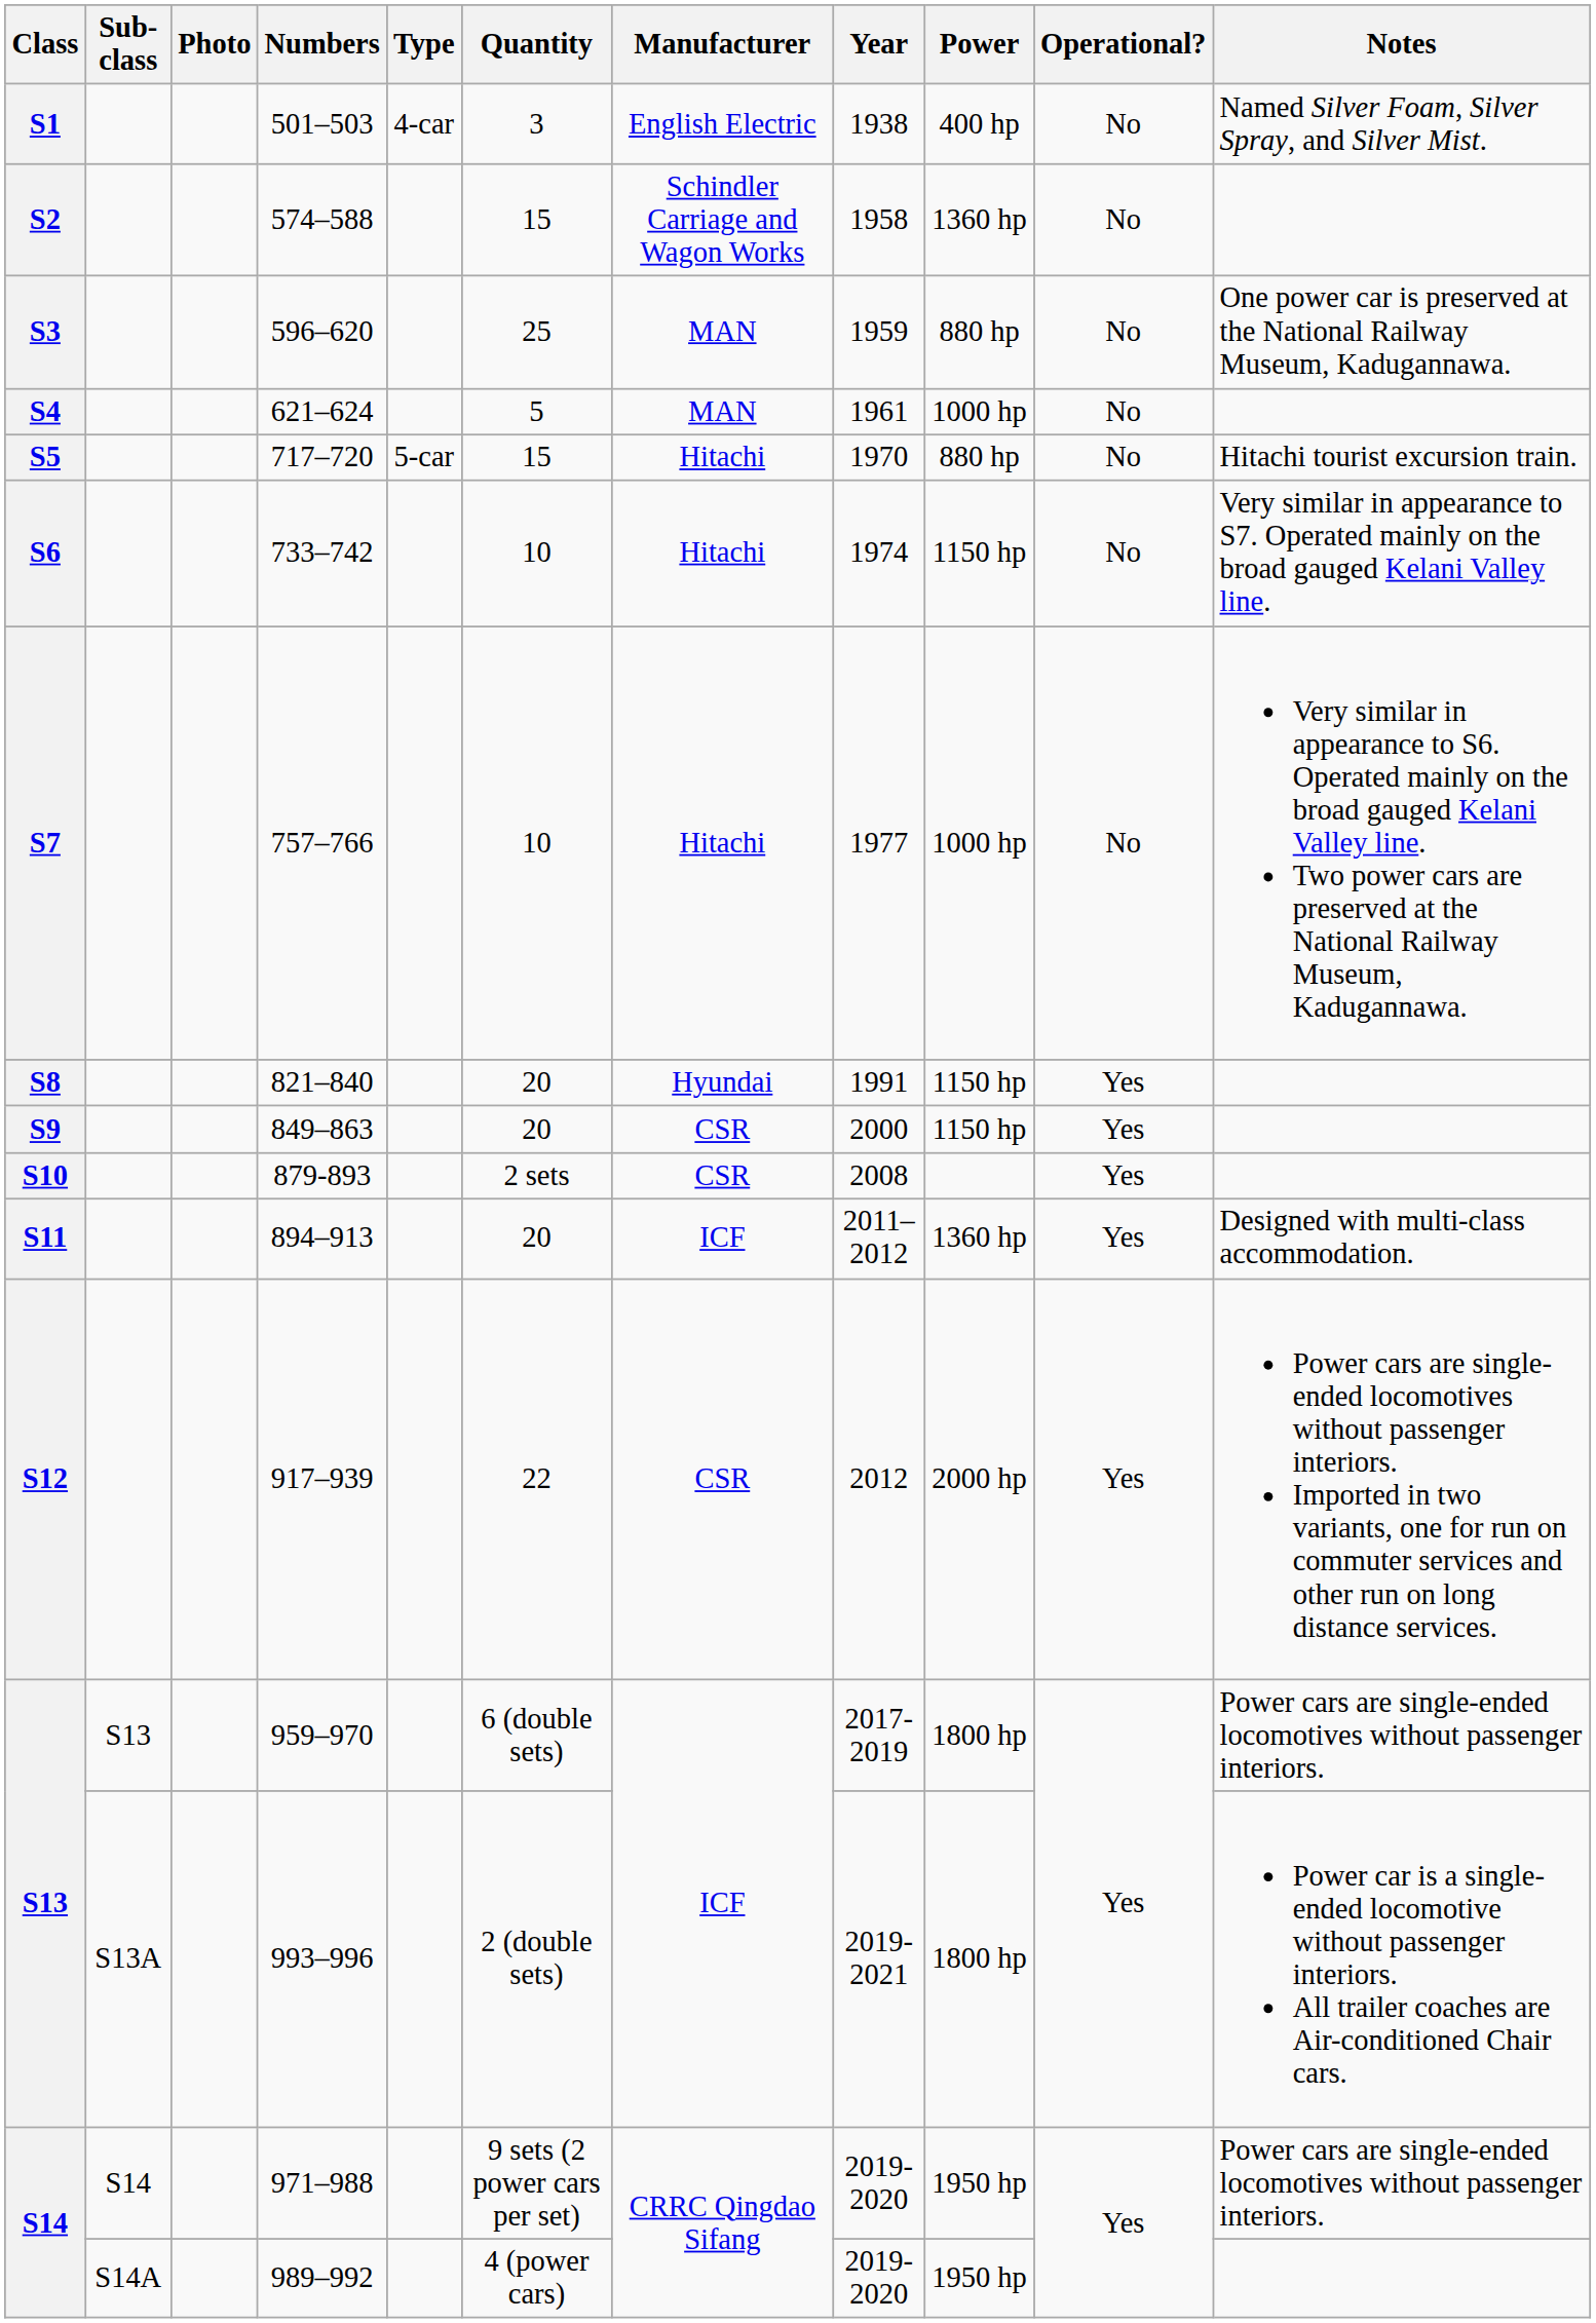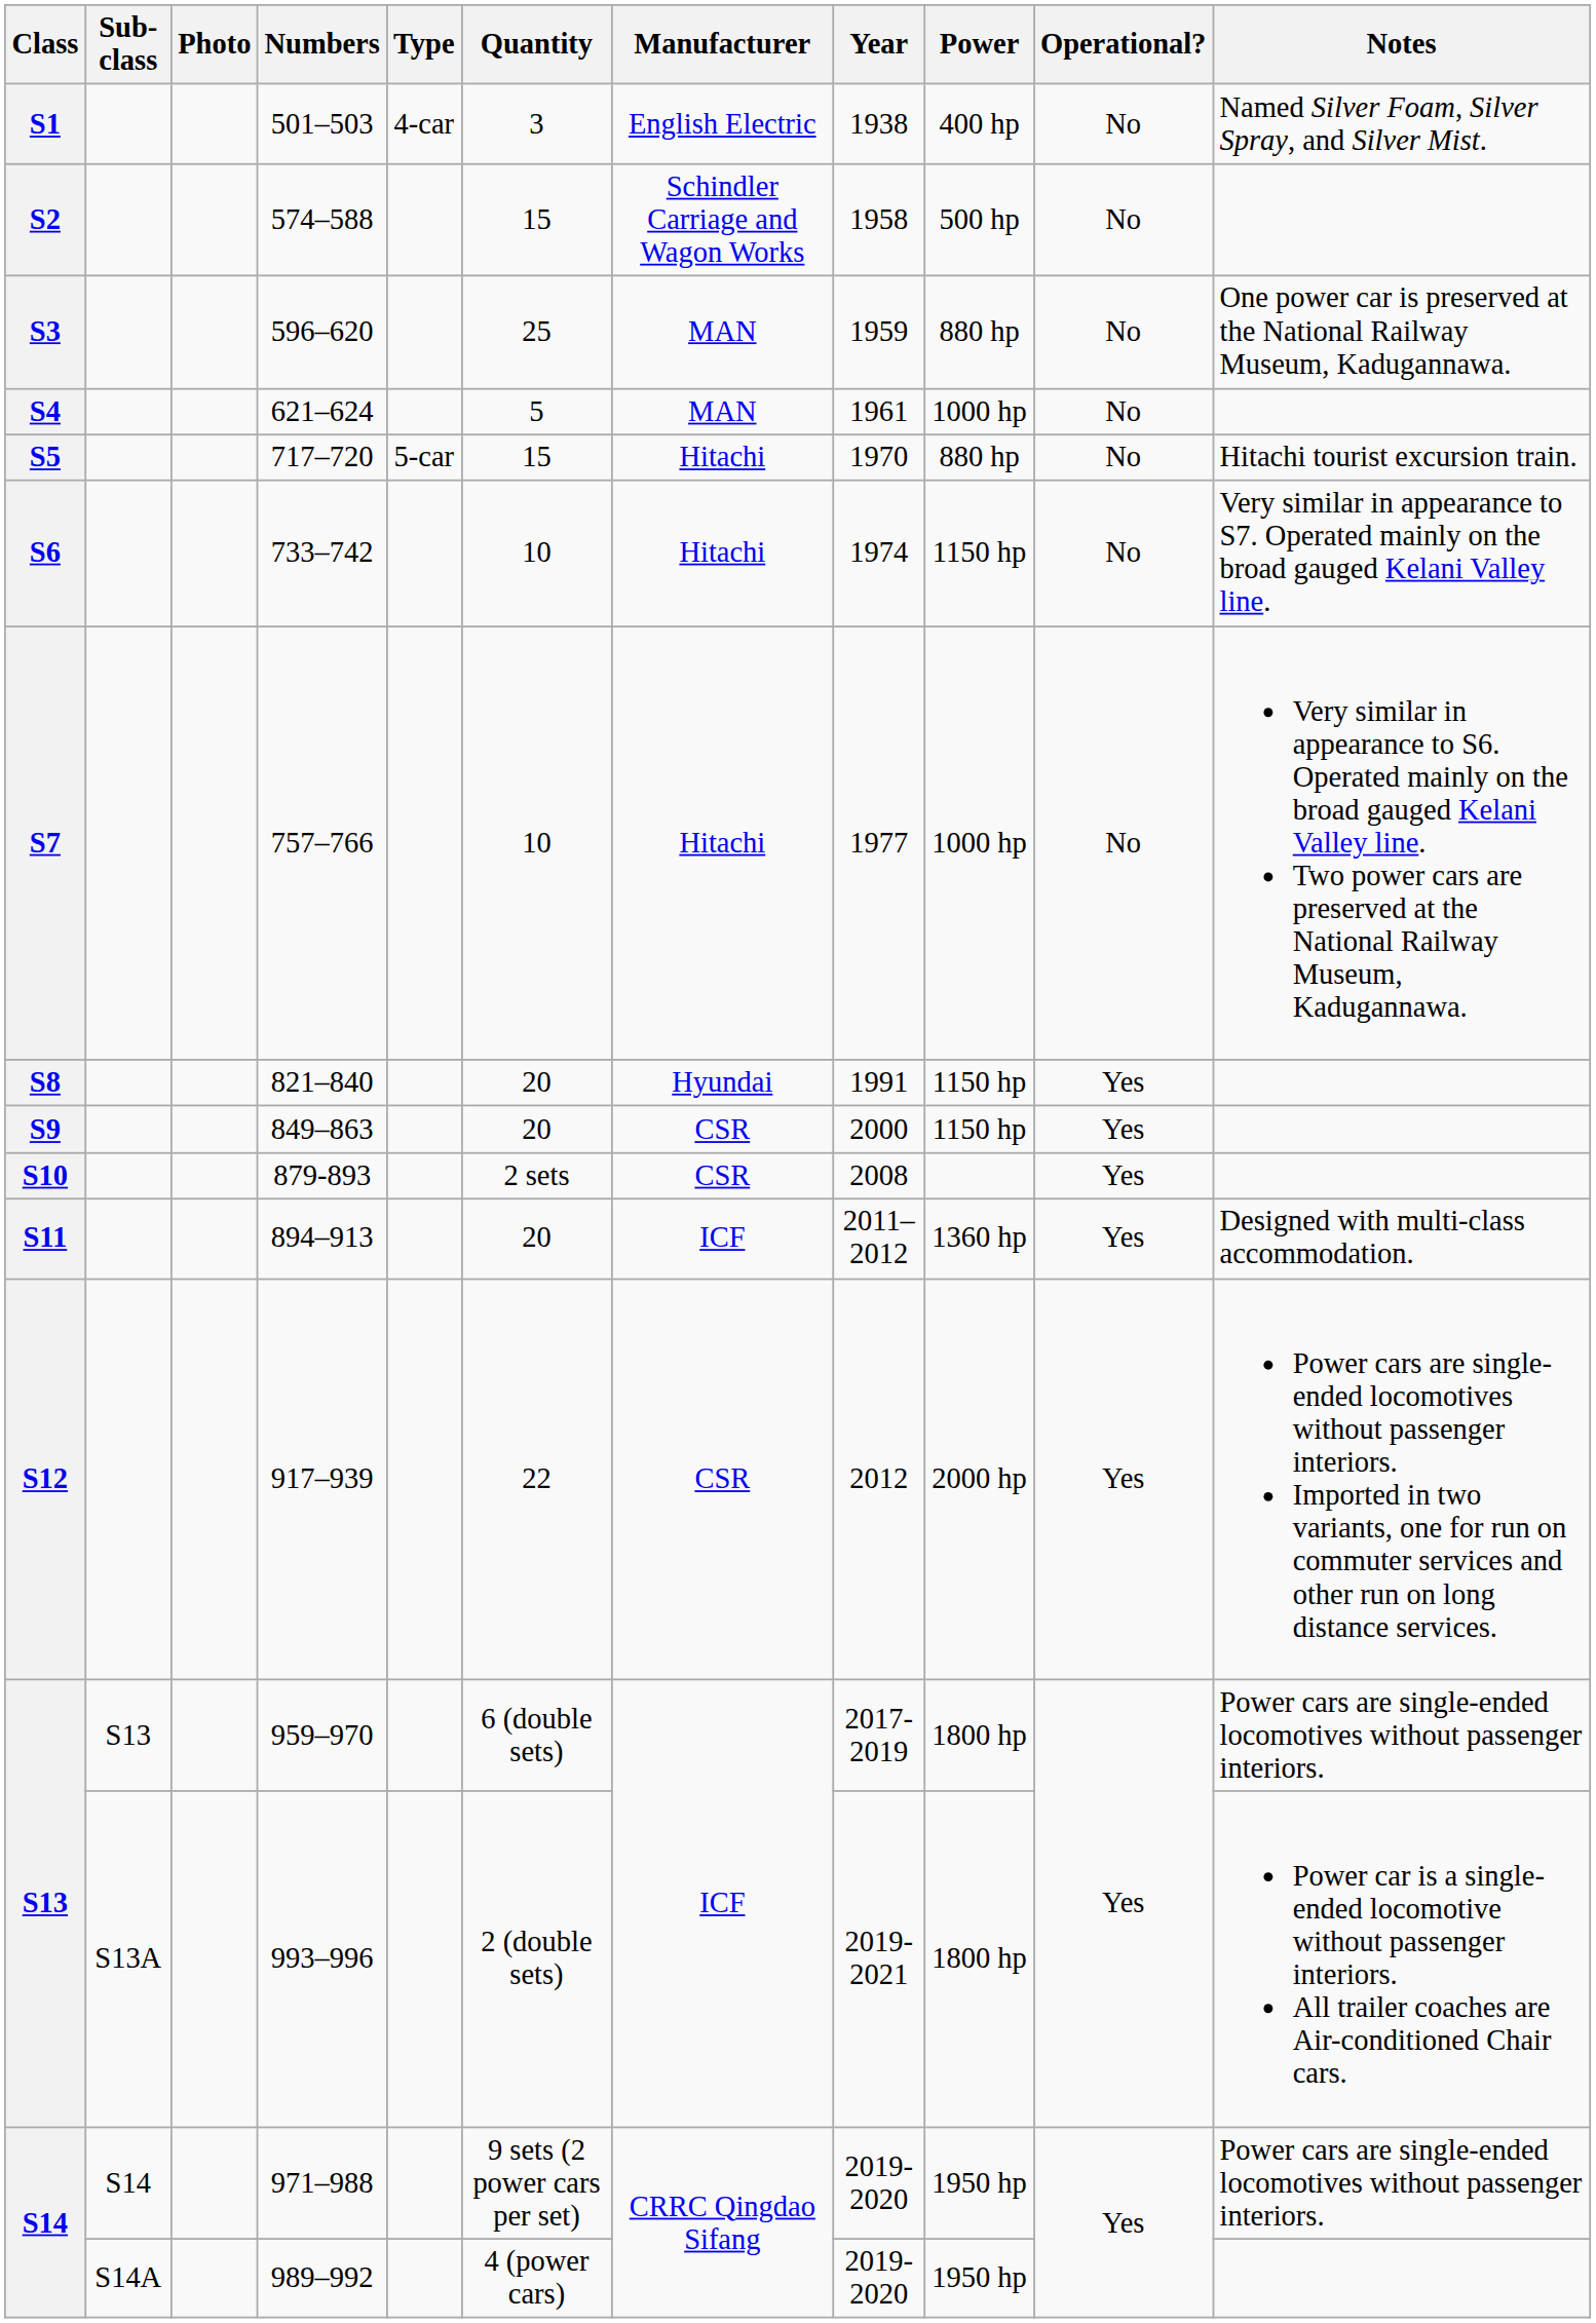574–588 | Power: 1360 hp -> 500 hp
